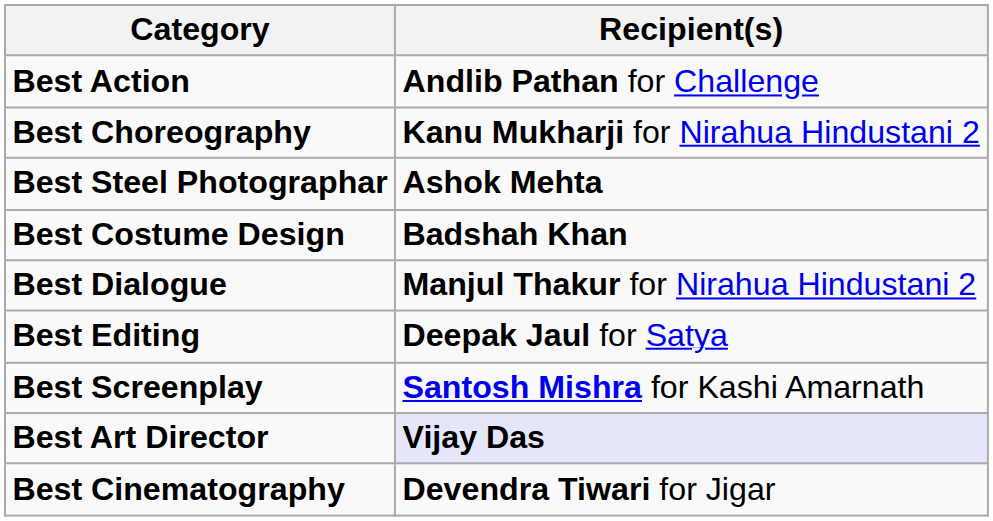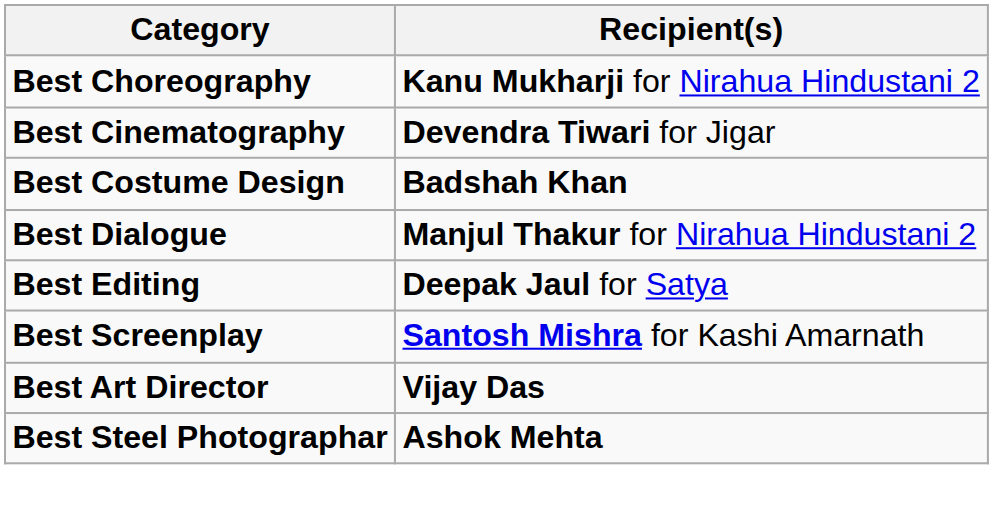- row: Best Action | Andlib Pathan for Challenge
rows swapped: Best Cinematography <-> Best Steel Photographar
Best Art Director | Recipient(s): lavender background -> no background
